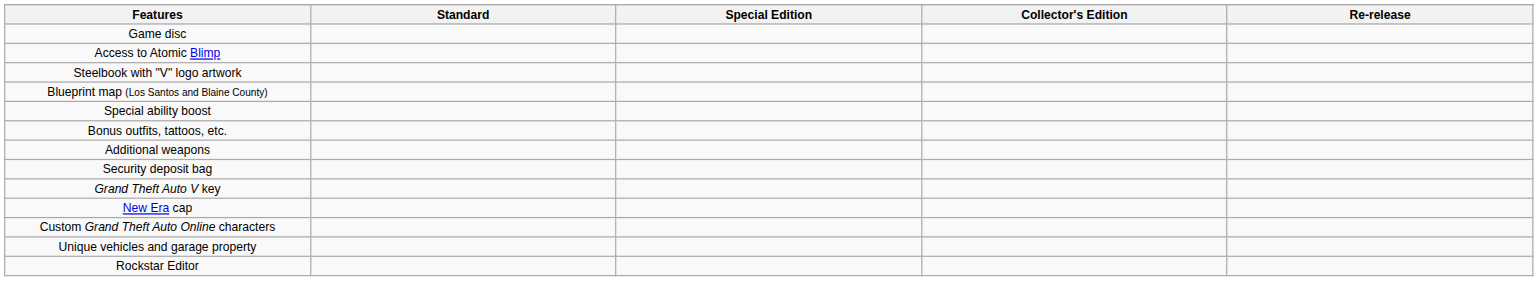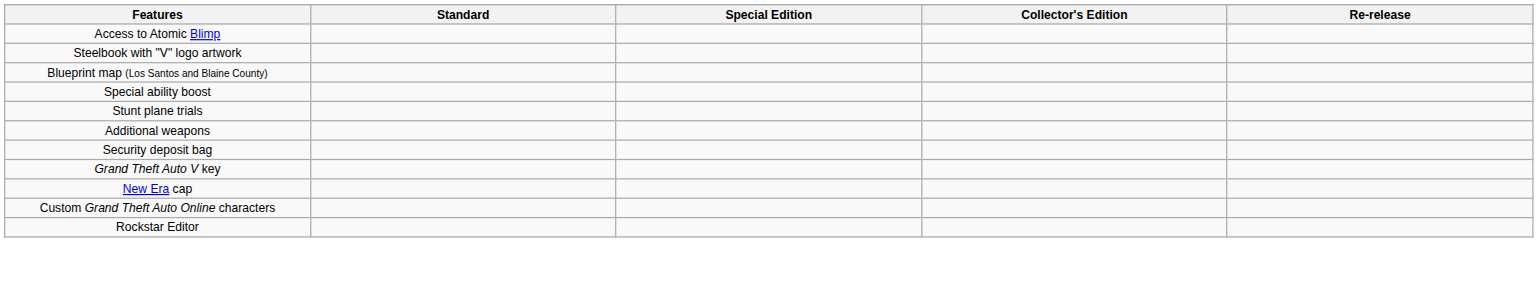- row: Game disc
+ row: Stunt plane trials
- row: Bonus outfits, tattoos, etc.
- row: Unique vehicles and garage property
